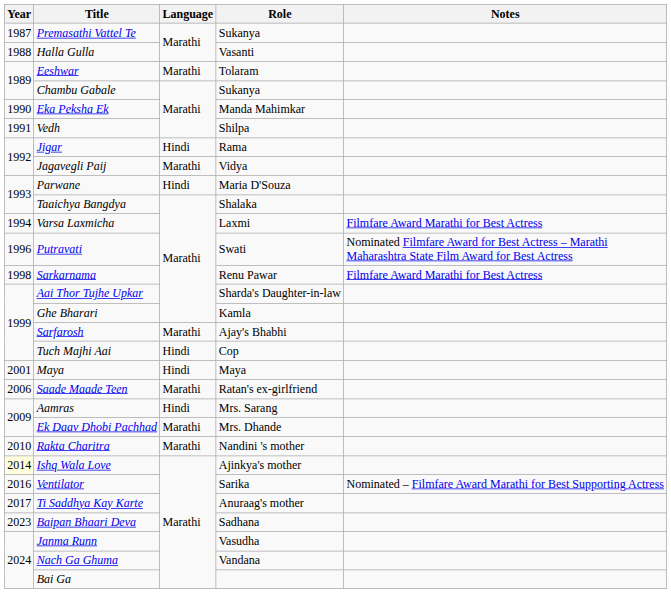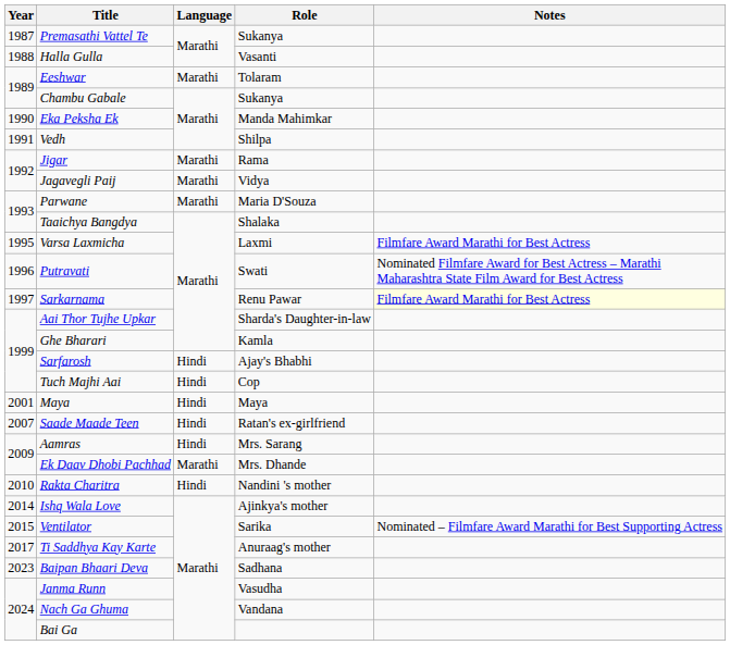Jigar | Language: Hindi -> Marathi
Parwane | Language: Hindi -> Marathi
Varsa Laxmicha | Year: 1994 -> 1995
Sarkarnama | Year: 1998 -> 1997
Sarkarnama | Notes: no background -> lightyellow background
Sarfarosh | Language: Marathi -> Hindi
Saade Maade Teen | Year: 2006 -> 2007
Saade Maade Teen | Language: Marathi -> Hindi
Rakta Charitra | Language: Marathi -> Hindi
Ishq Wala Love | Year: lightyellow background -> no background
Ventilator | Year: 2016 -> 2015
